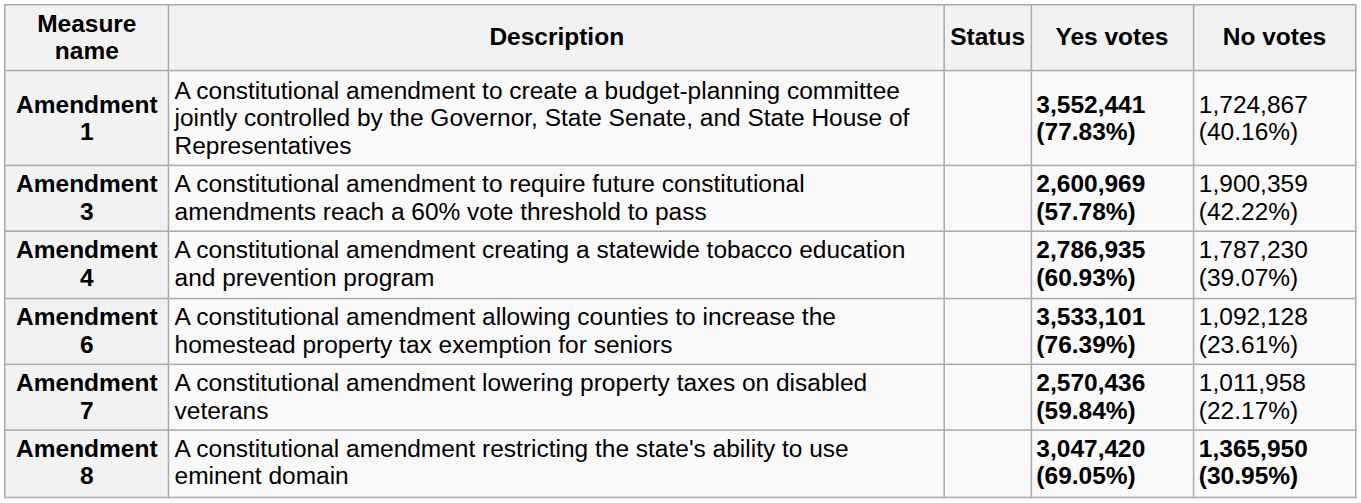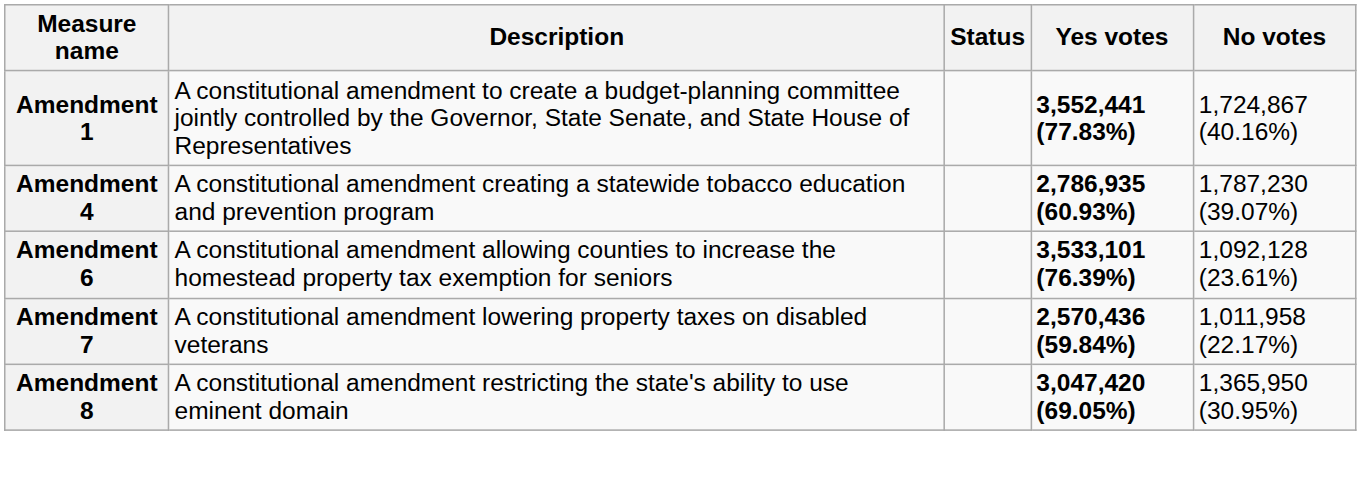- row: Amendment 3 | A constitutional amendment to require future constitutional amendments reach a 60% vote threshold to pass | 2,600,969 (57.78%) | 1,900,359 (42.22%)
Amendment 8 | No votes: bold -> normal
